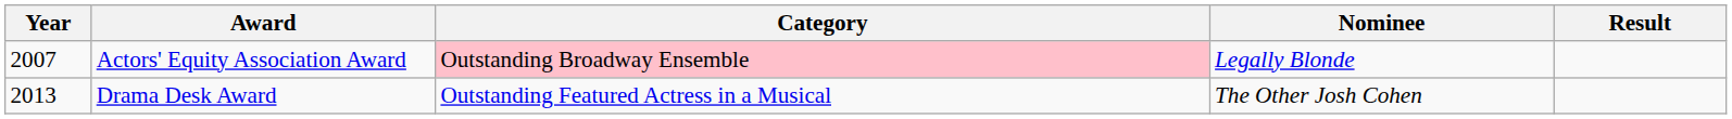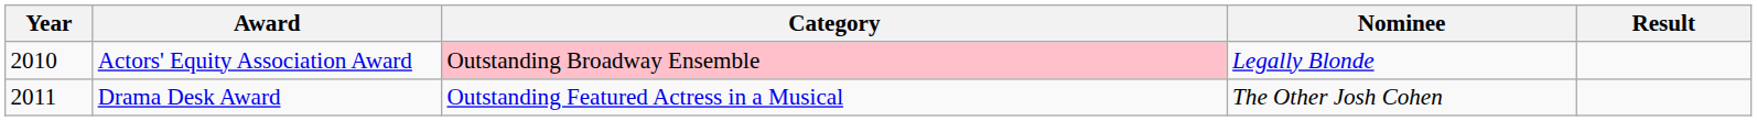Actors' Equity Association Award | Year: 2007 -> 2010
Drama Desk Award | Year: 2013 -> 2011
